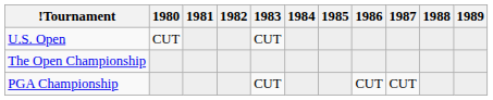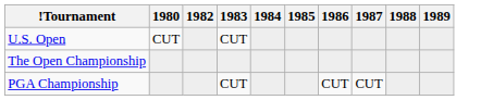- column: 1981
